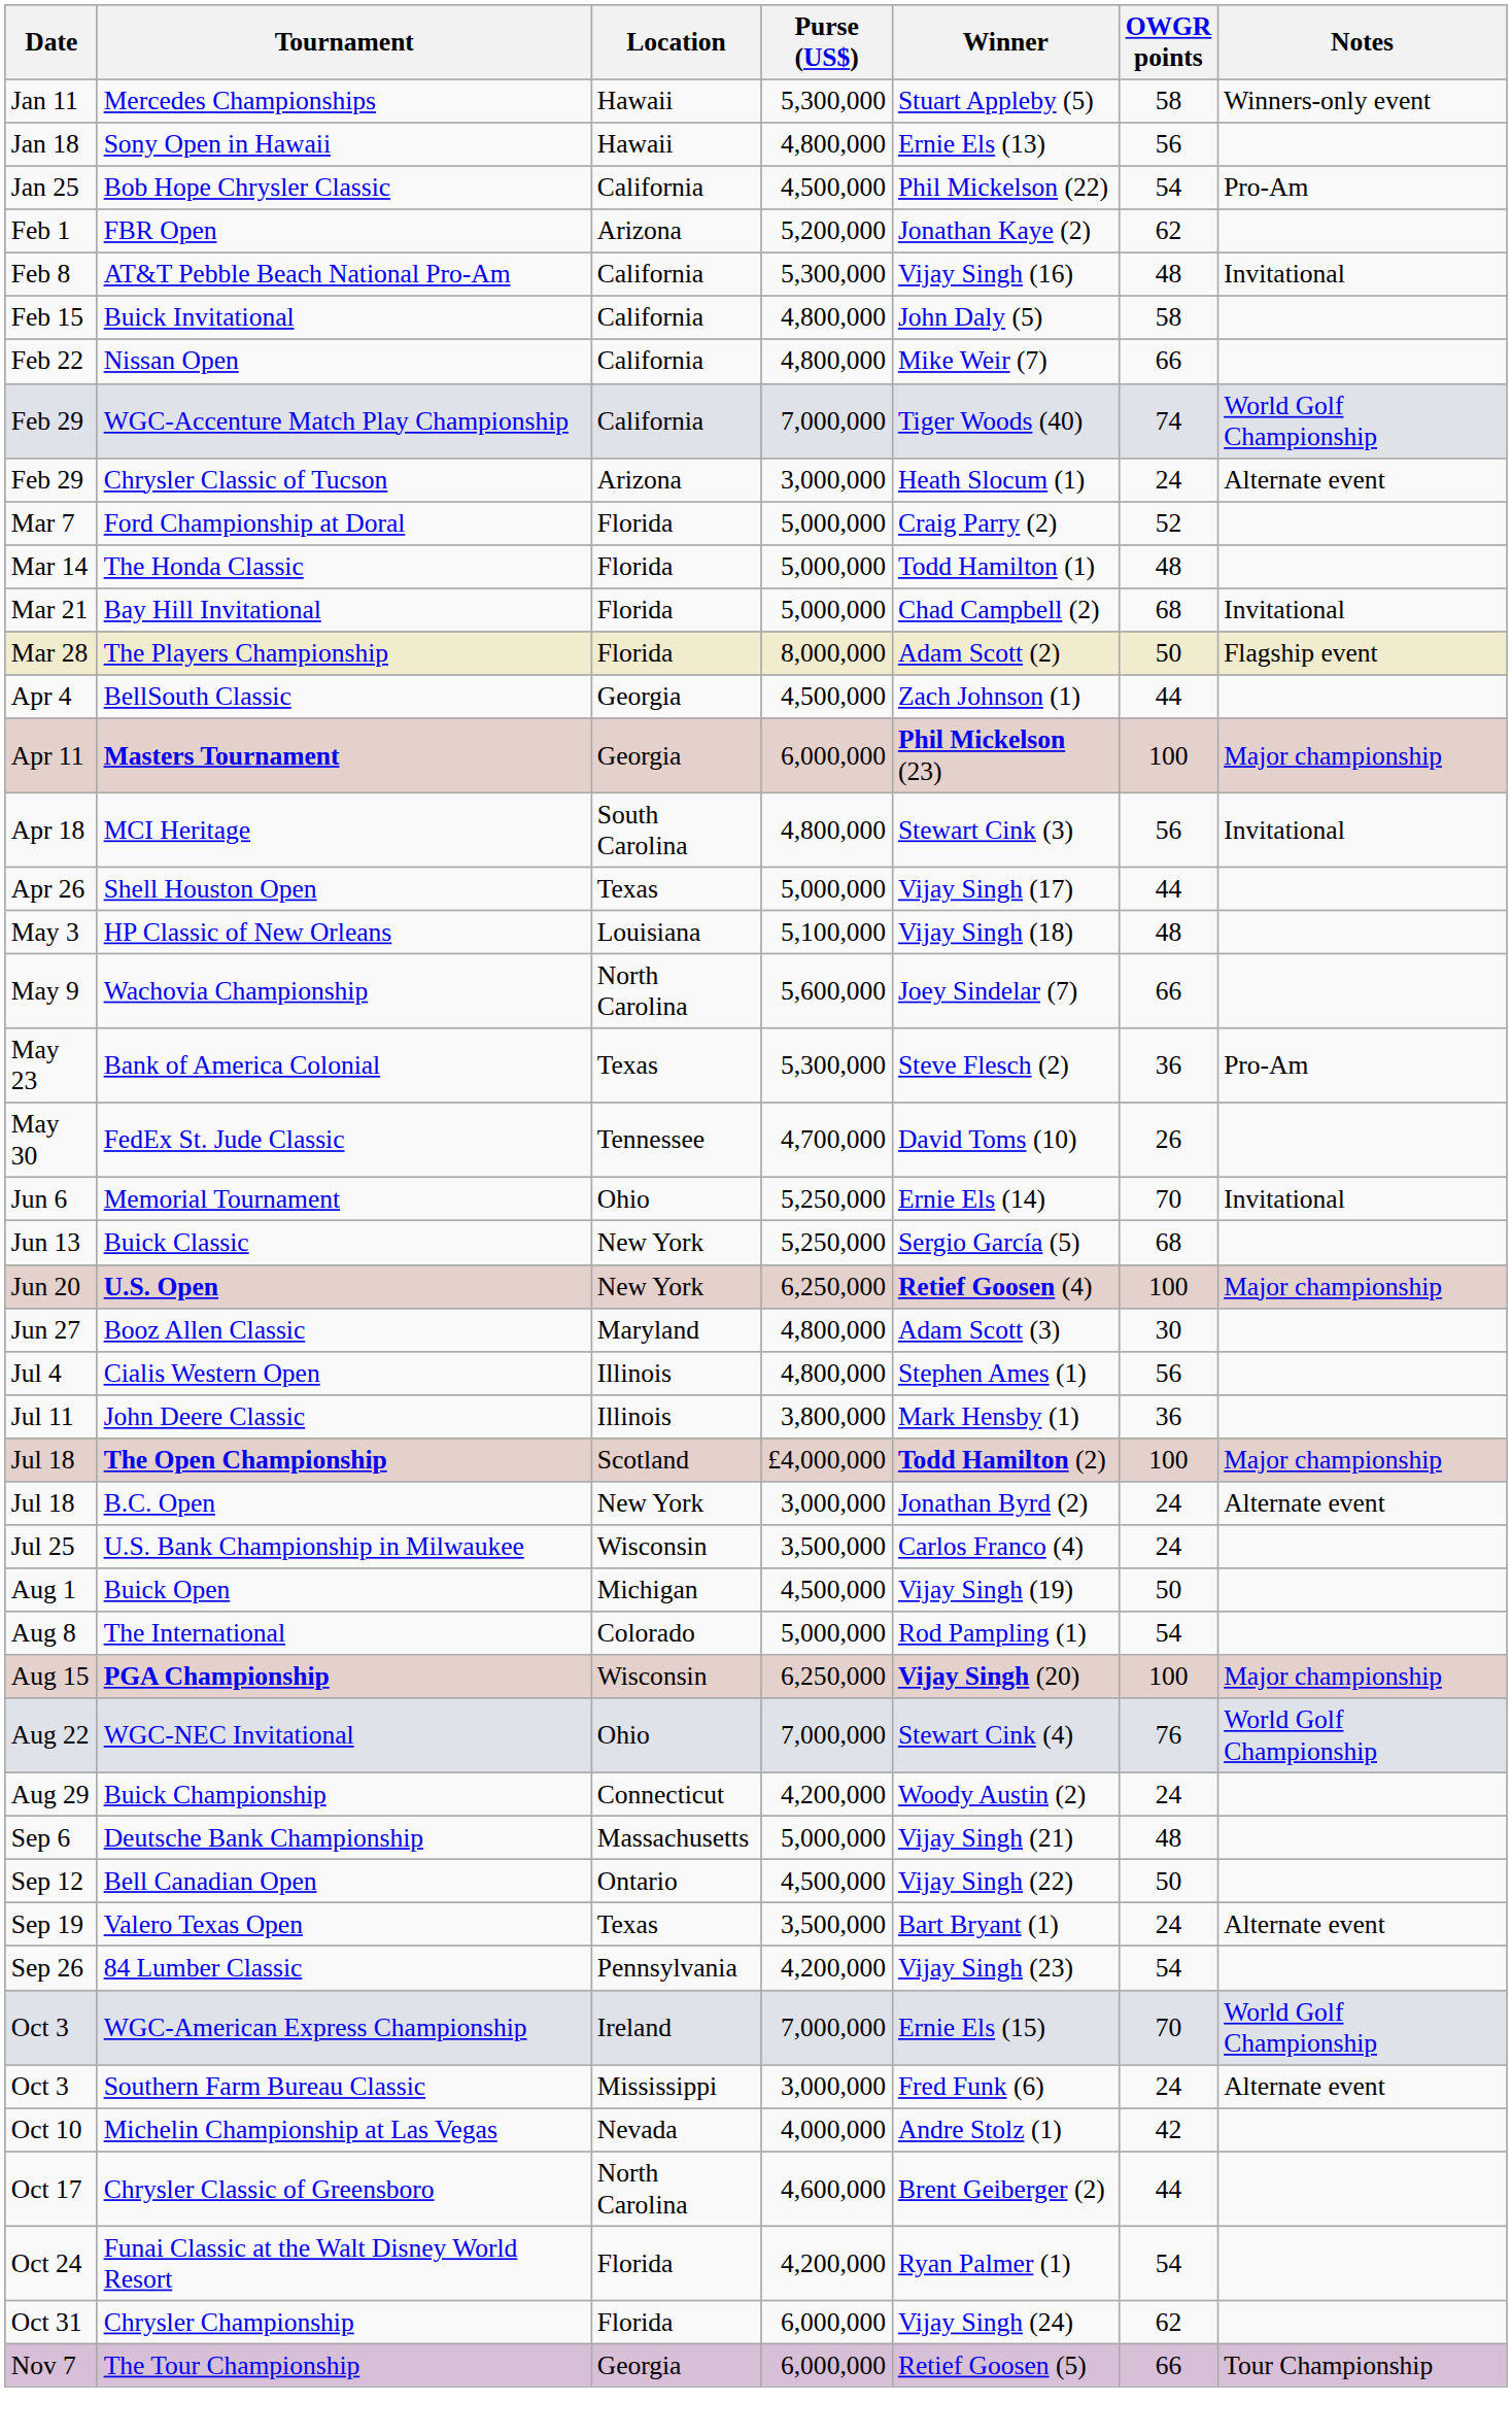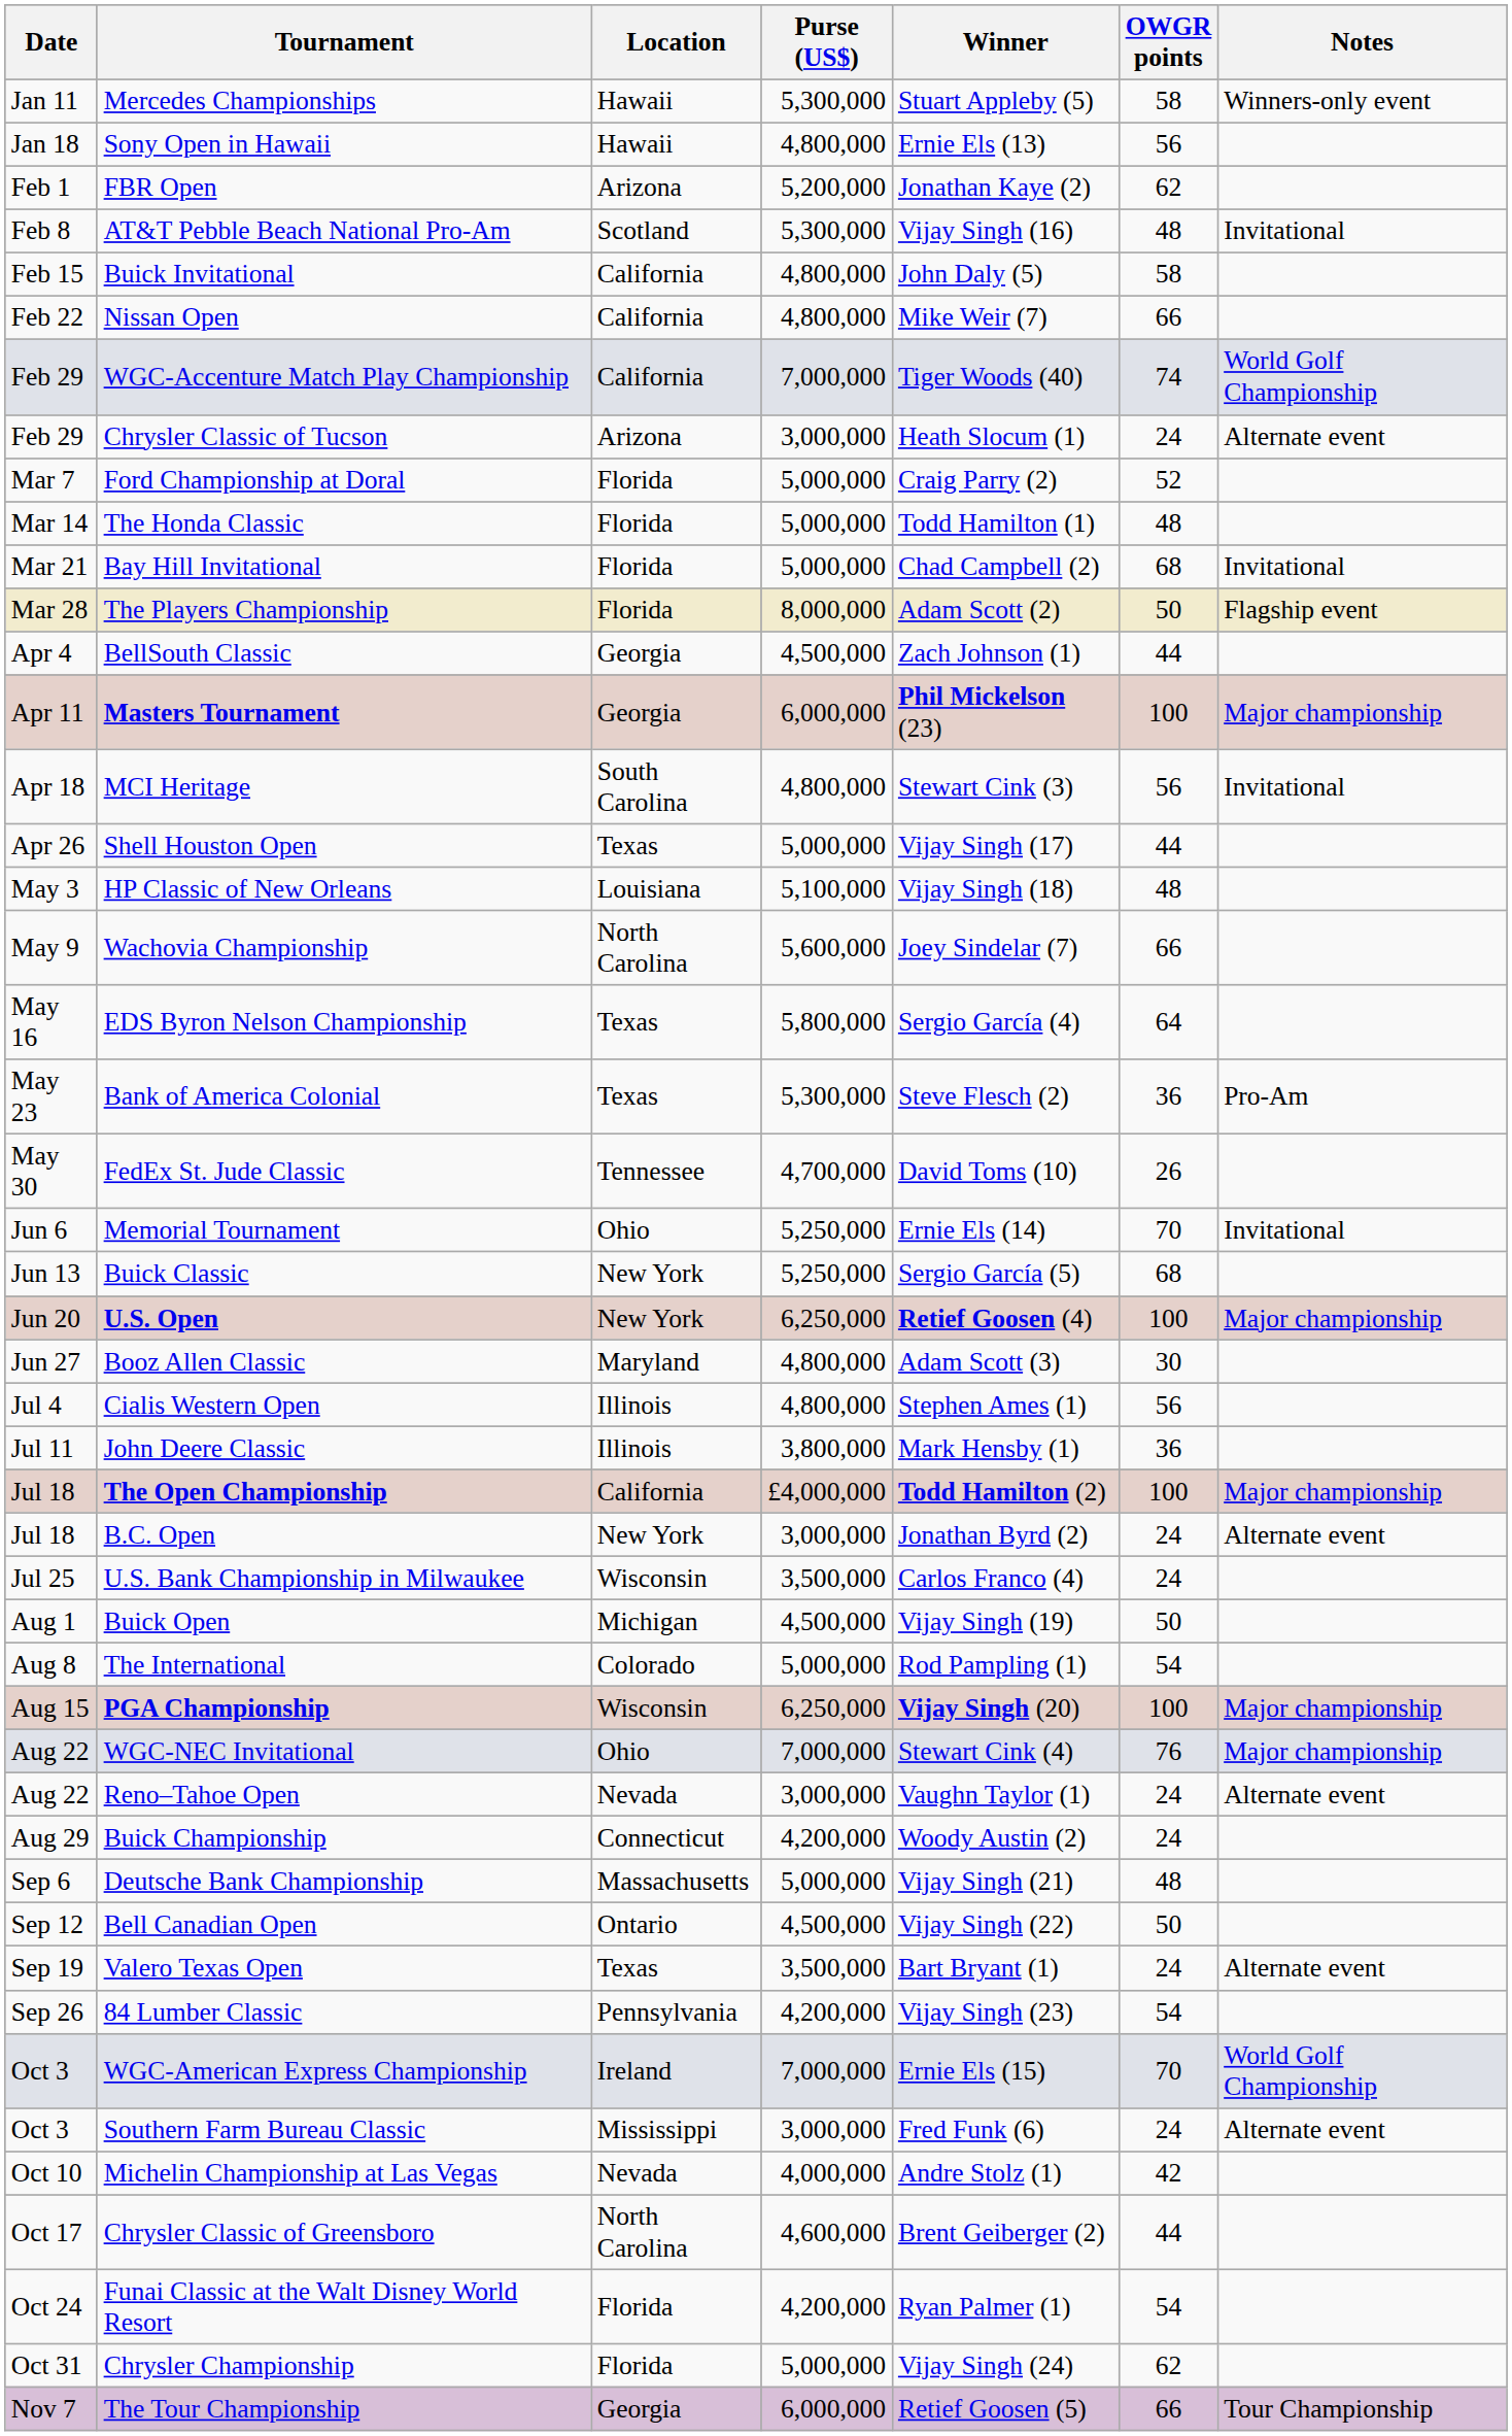- row: Jan 25 | Bob Hope Chrysler Classic | California | 4,500,000 | Phil Mickelson (22) | 54 | Pro-Am
AT&T Pebble Beach National Pro-Am | Location: California -> Scotland
+ row: May 16 | EDS Byron Nelson Championship | Texas | 5,800,000 | Sergio García (4) | 64
The Open Championship | Location: Scotland -> California
WGC-NEC Invitational | Notes: World Golf Championship -> Major championship
+ row: Aug 22 | Reno–Tahoe Open | Nevada | 3,000,000 | Vaughn Taylor (1) | 24 | Alternate event
Chrysler Championship | Purse (US$): 6,000,000 -> 5,000,000
